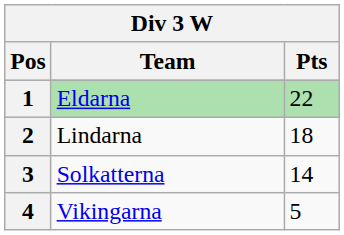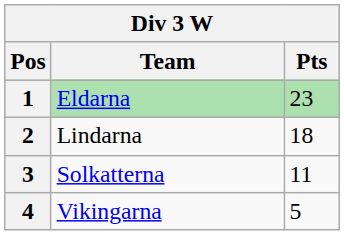1 | Pts: 22 -> 23
3 | Pts: 14 -> 11
